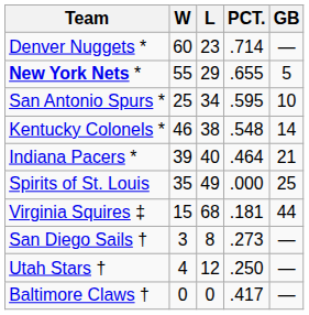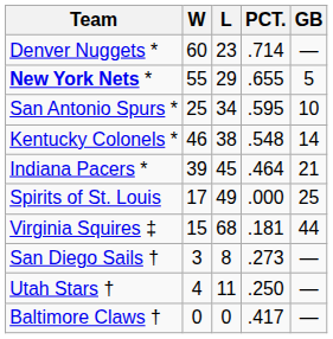Indiana Pacers * | L: 40 -> 45
Spirits of St. Louis | W: 35 -> 17
Utah Stars † | L: 12 -> 11
